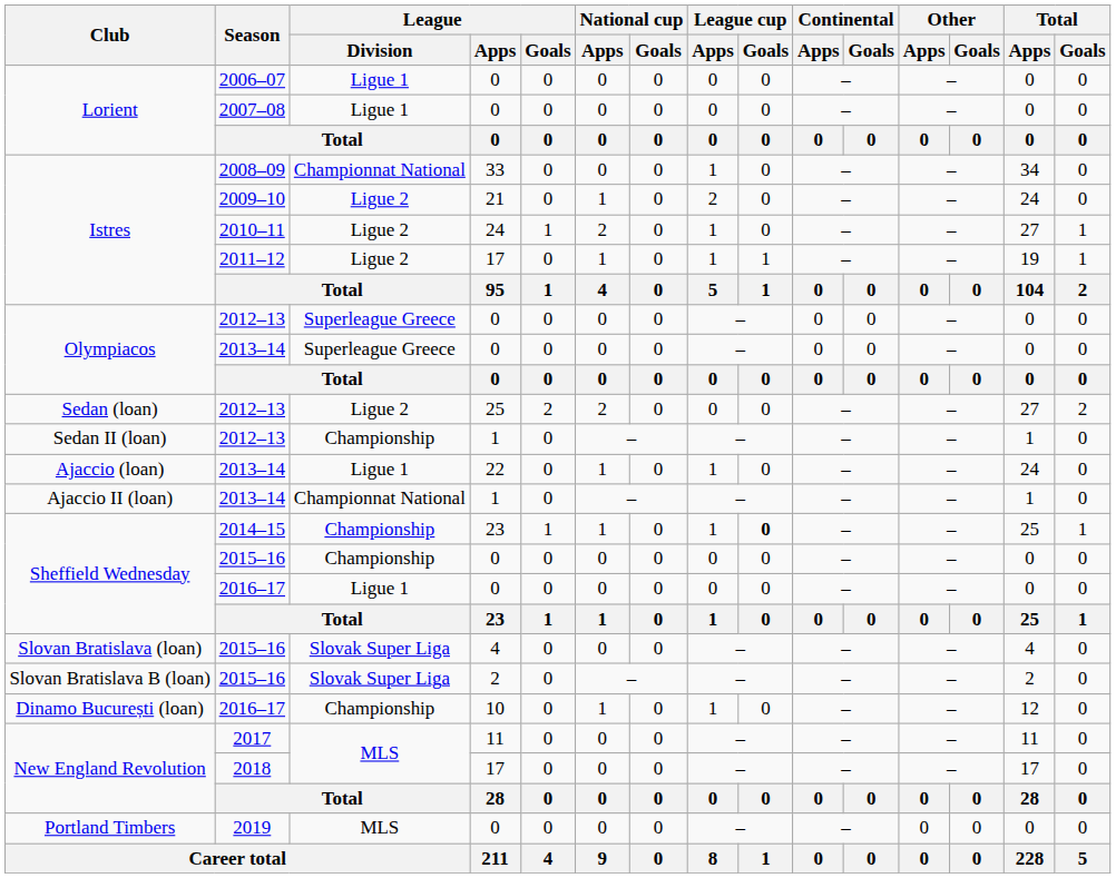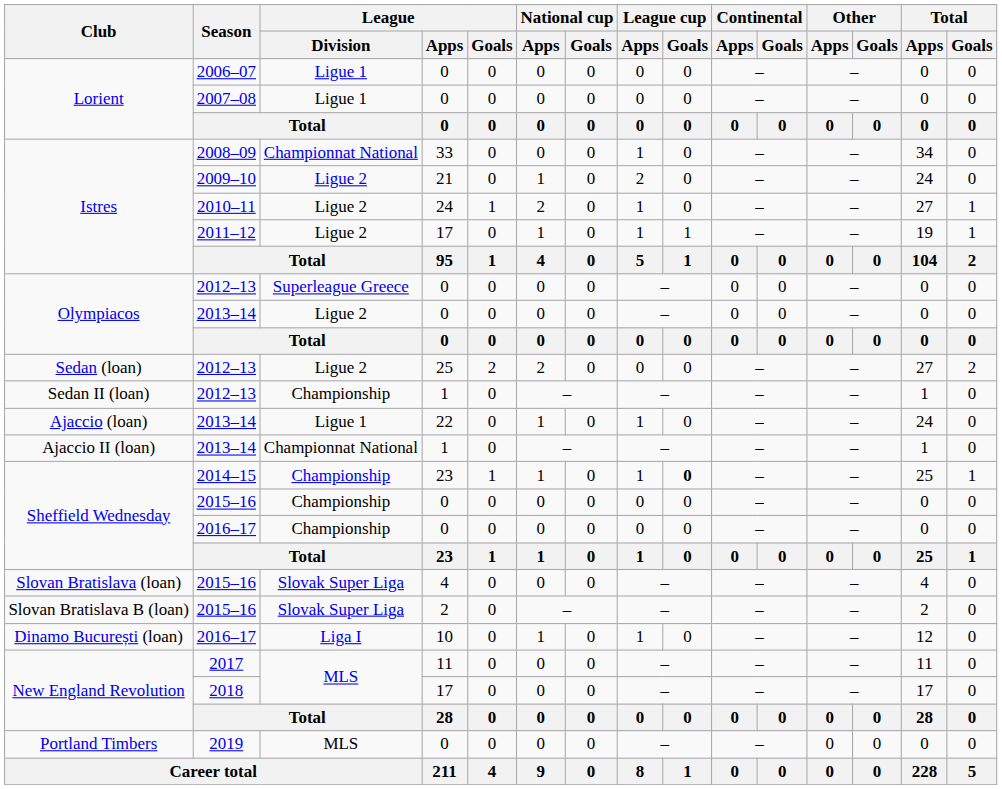Olympiacos / 2013–14 | League / Division: Superleague Greece -> Ligue 2
Sheffield Wednesday / 2016–17 | League / Division: Ligue 1 -> Championship
Dinamo București (loan) / 2016–17 | League / Division: Championship -> Liga I
